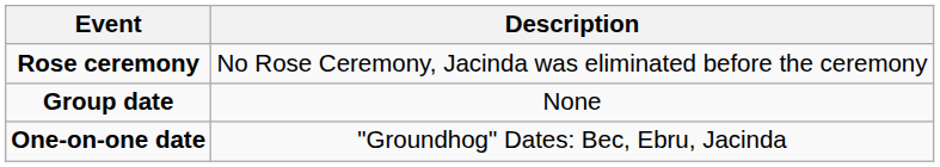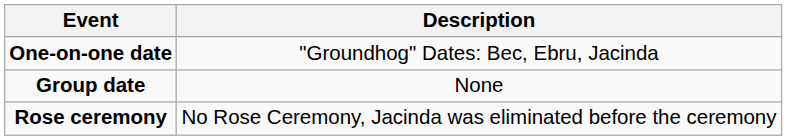rows swapped: One-on-one date <-> Rose ceremony
